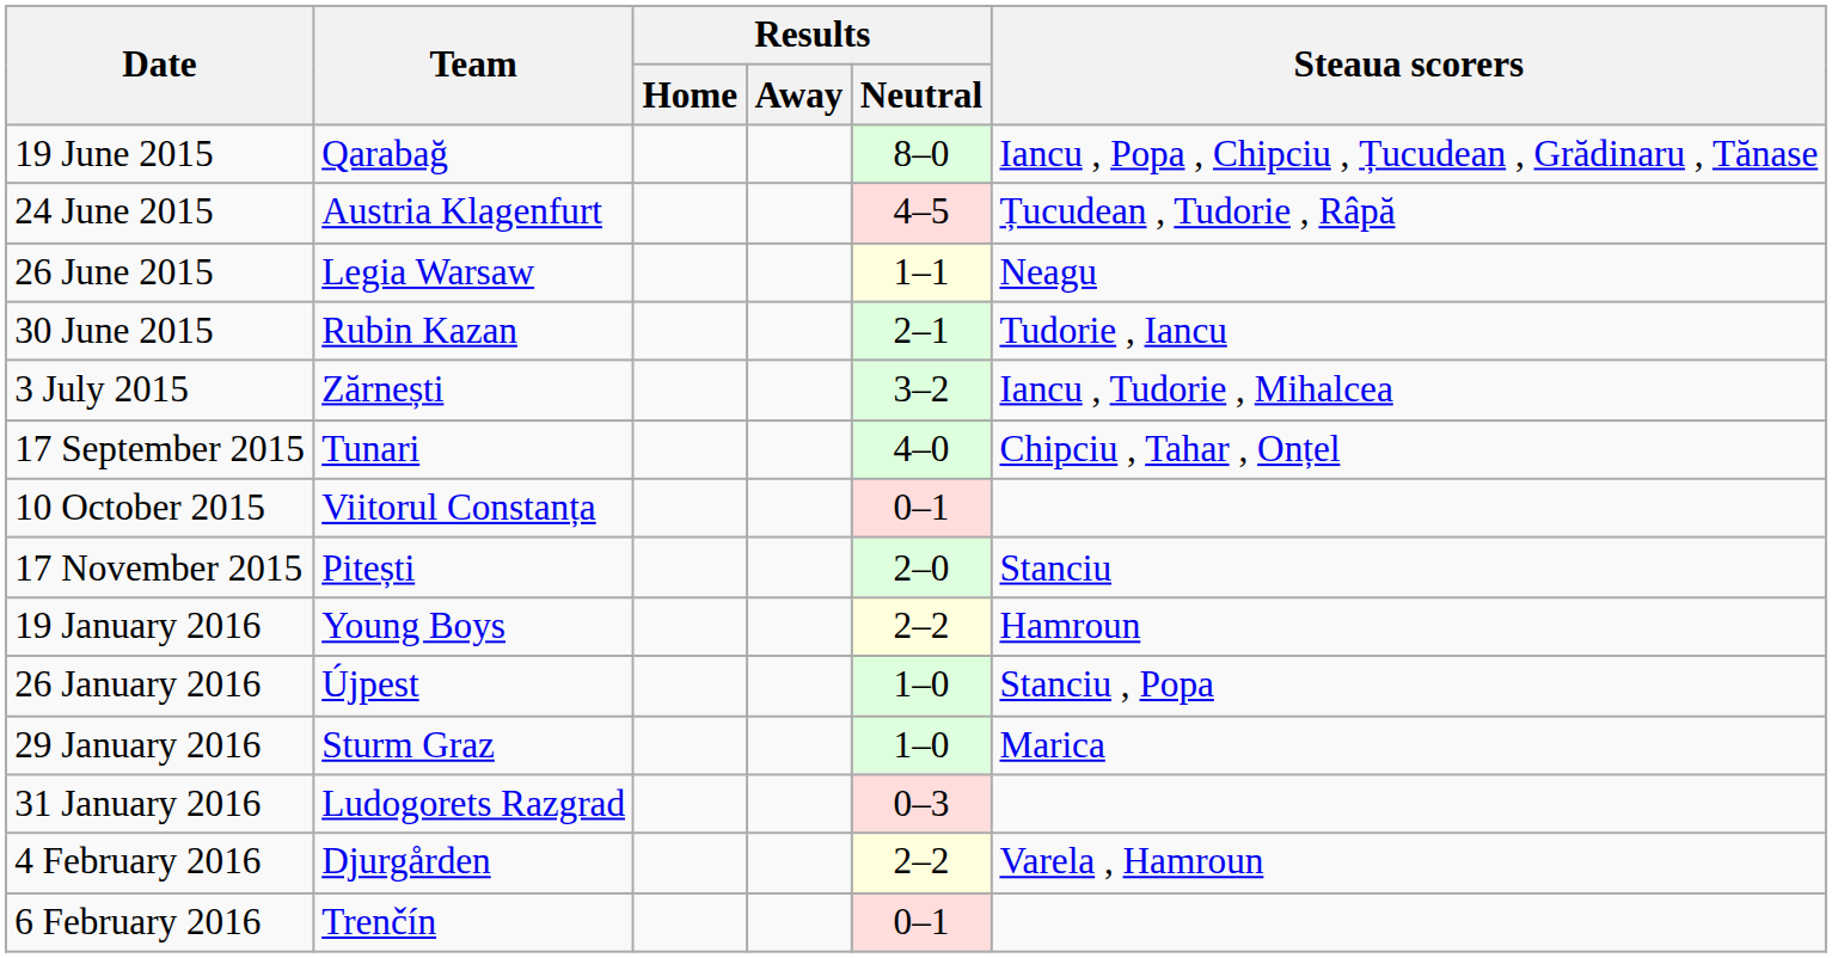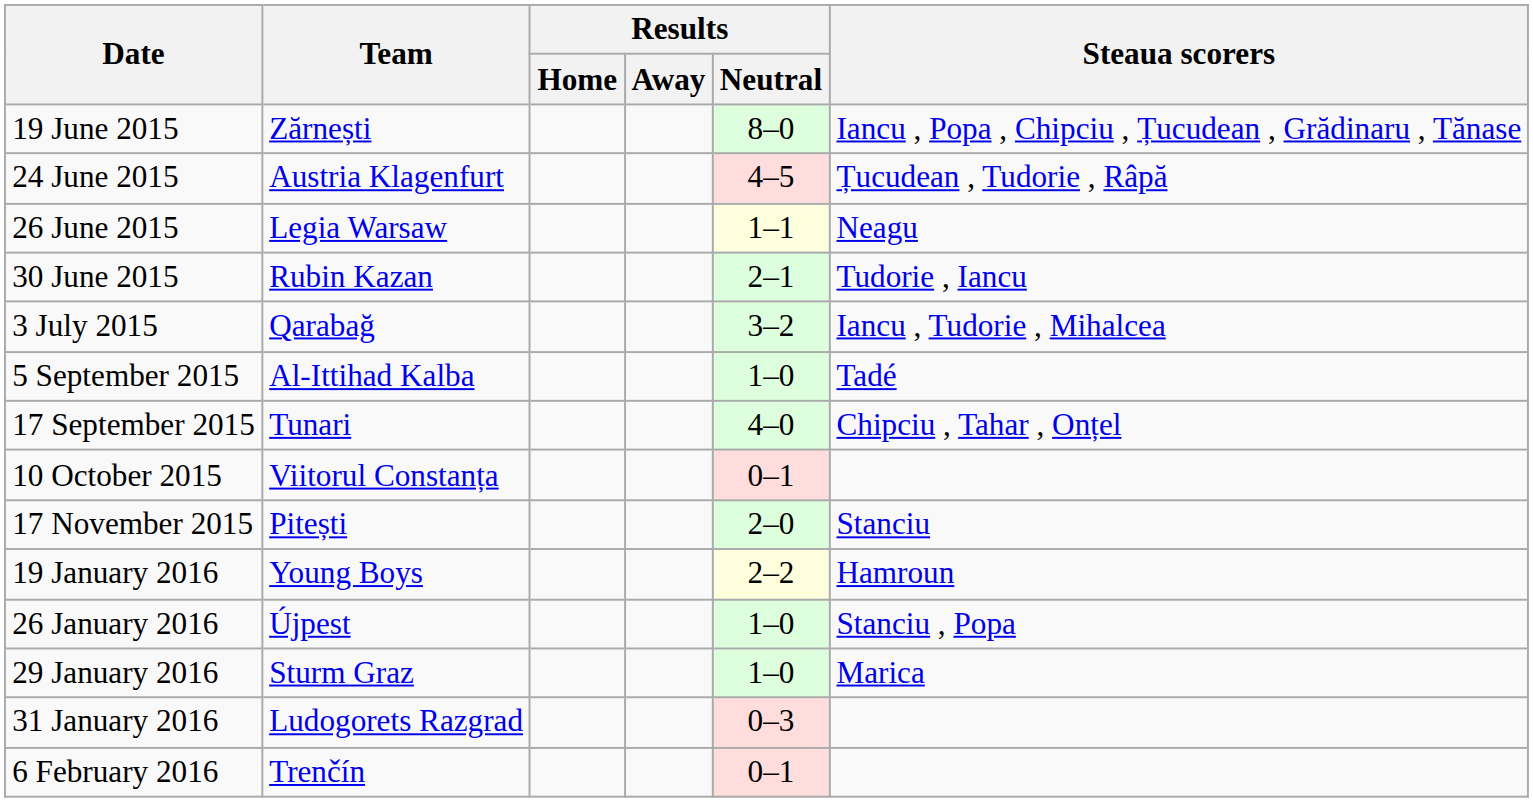19 June 2015 | Team: Qarabağ -> Zărnești
3 July 2015 | Team: Zărnești -> Qarabağ
+ row: 5 September 2015 | Al-Ittihad Kalba | 1–0 | Tadé
- row: 4 February 2016 | Djurgården | 2–2 | Varela , Hamroun
